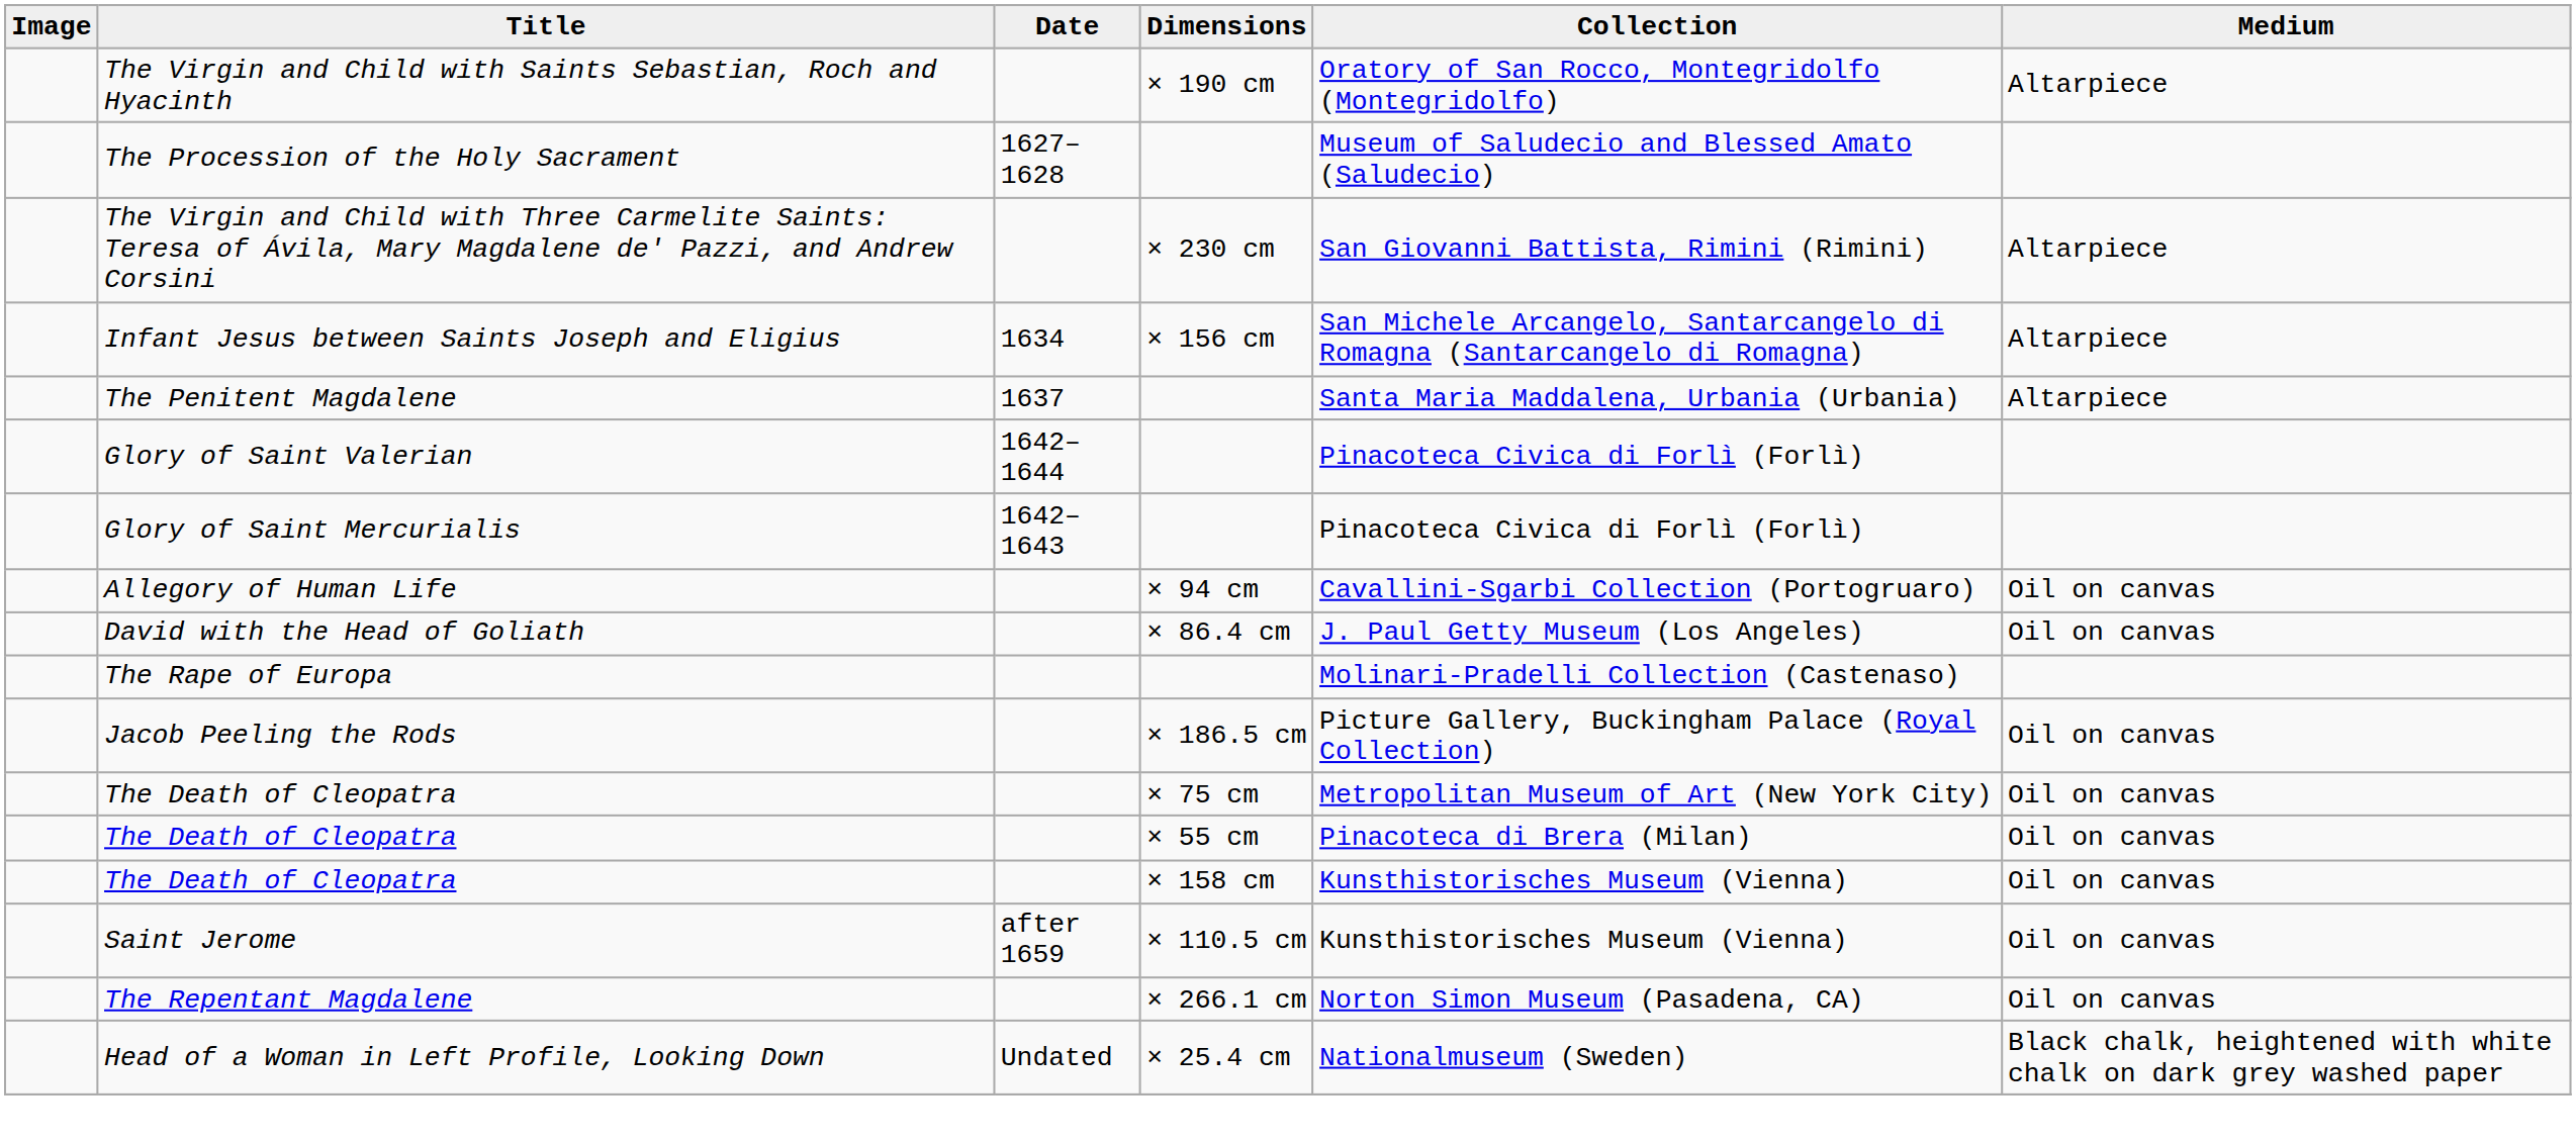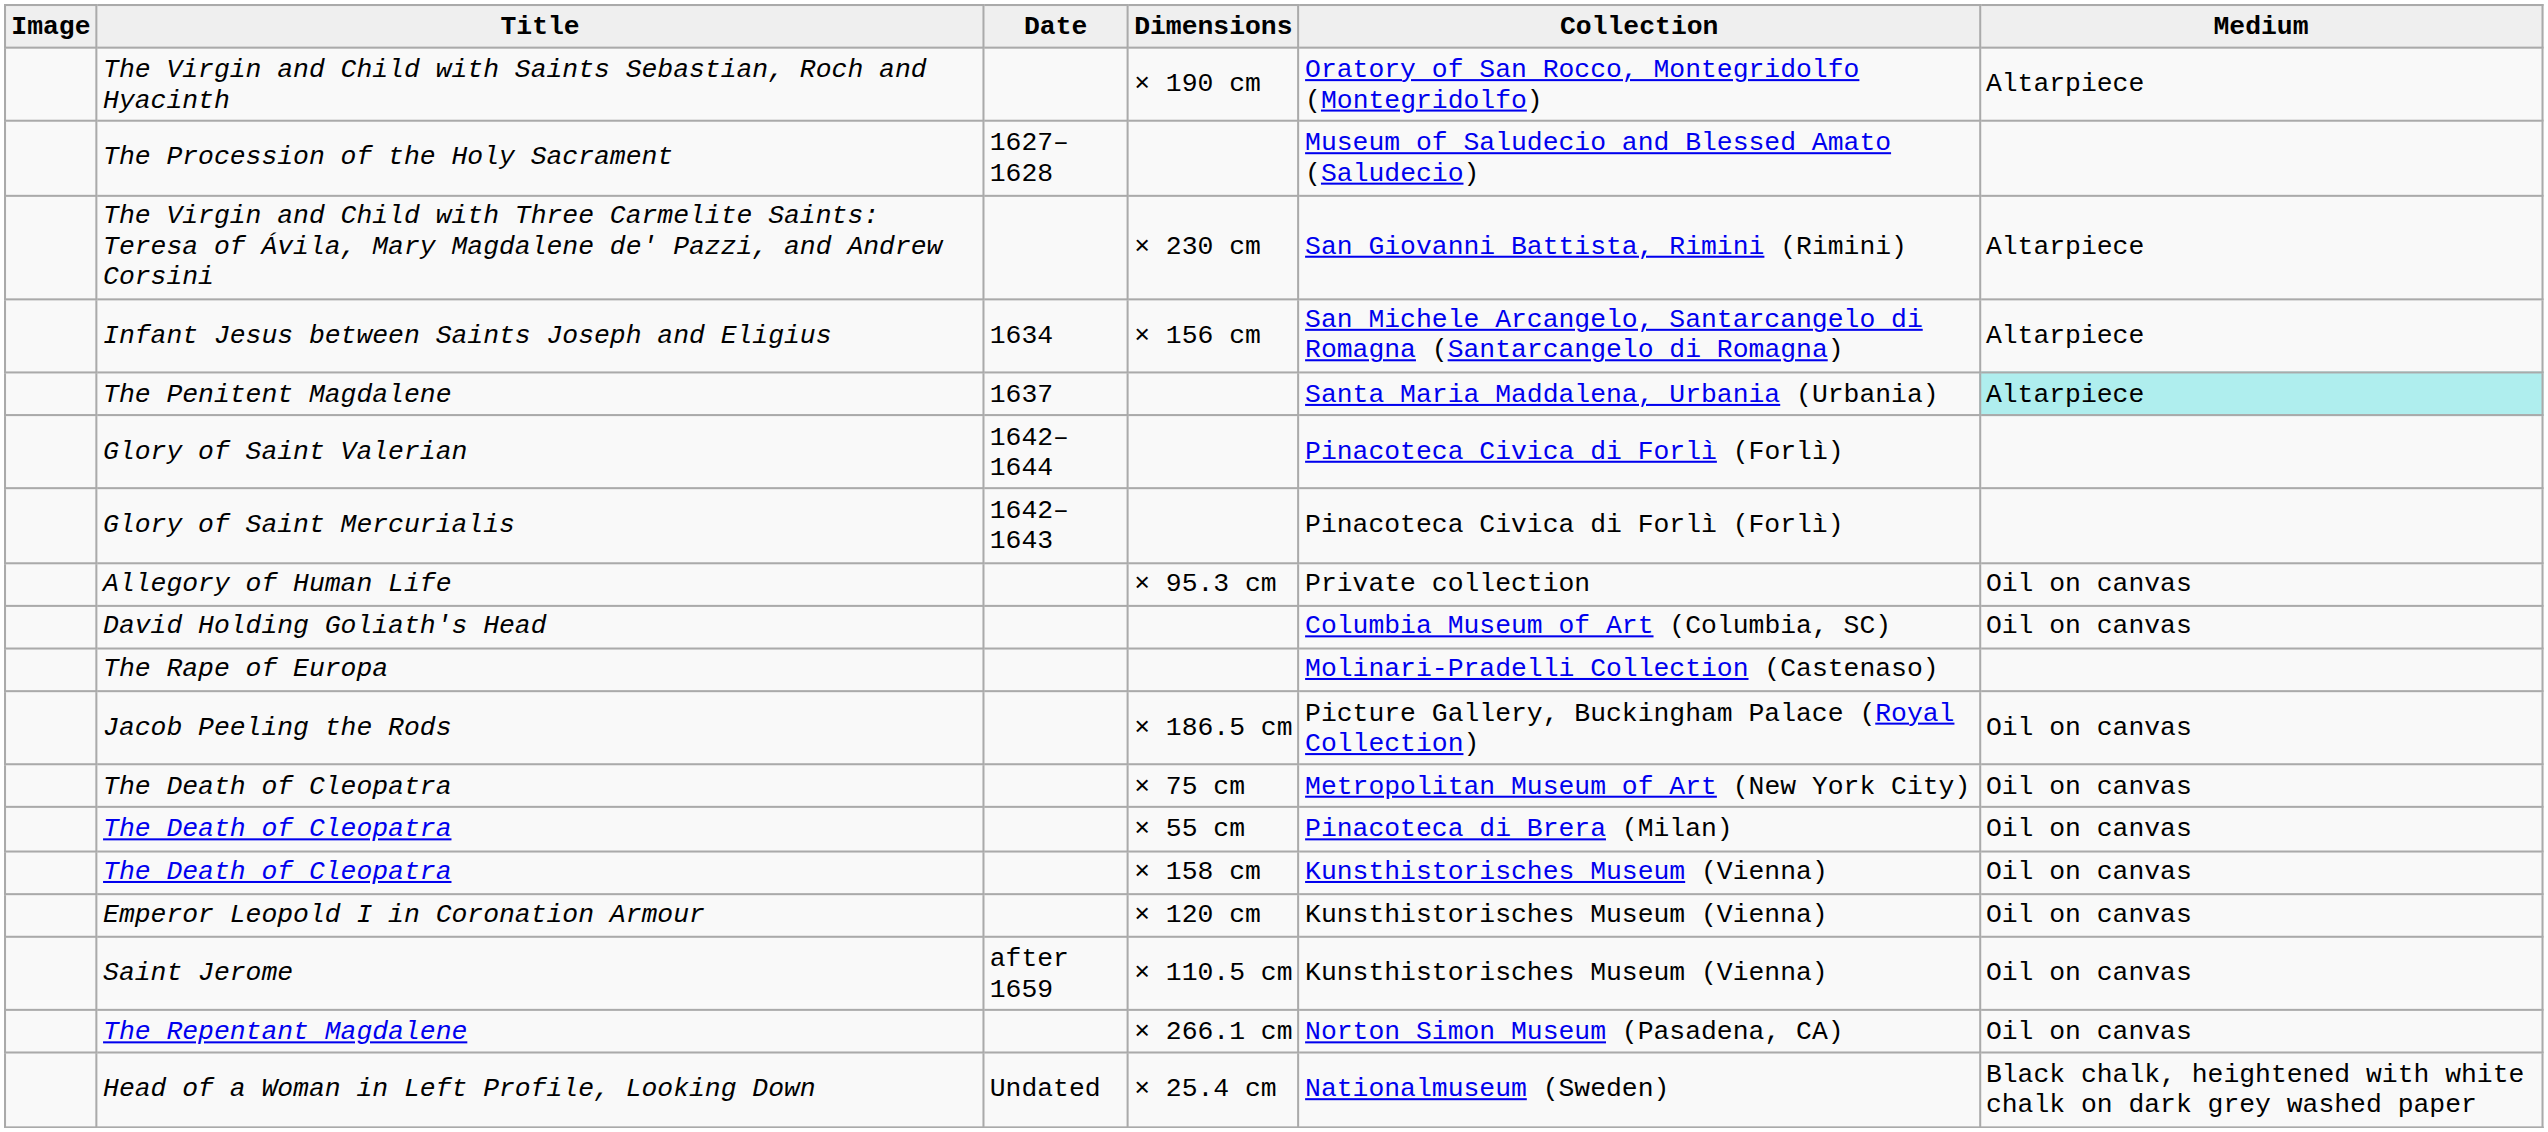The Penitent Magdalene | Medium: no background -> paleturquoise background
+ row: Allegory of Human Life | × 95.3 cm | Private collection | Oil on canvas
- row: Allegory of Human Life | × 94 cm | Cavallini-Sgarbi Collection (Portogruaro) | Oil on canvas
- row: David with the Head of Goliath | × 86.4 cm | J. Paul Getty Museum (Los Angeles) | Oil on canvas
+ row: David Holding Goliath's Head | Columbia Museum of Art (Columbia, SC) | Oil on canvas
+ row: Emperor Leopold I in Coronation Armour | × 120 cm | Kunsthistorisches Museum (Vienna) | Oil on canvas
